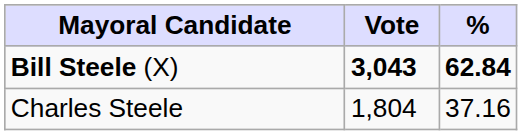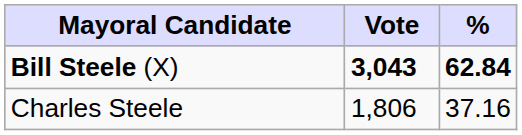Charles Steele | Vote: 1,804 -> 1,806
